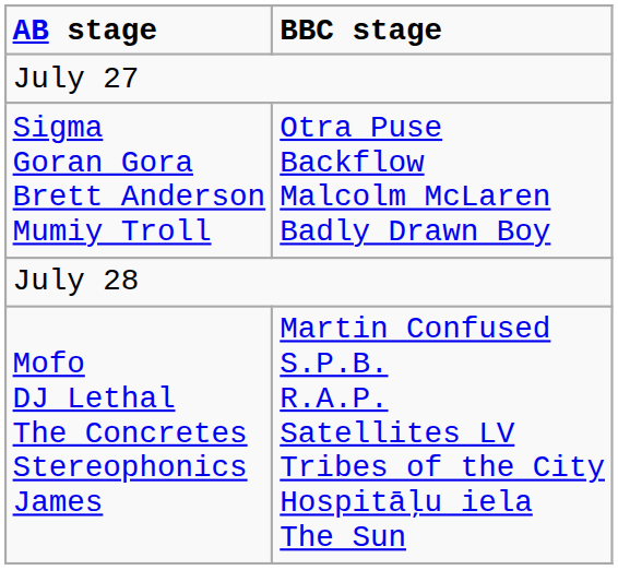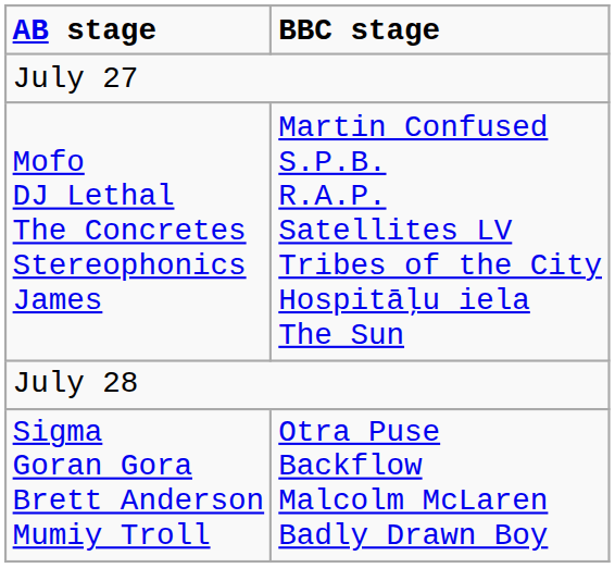rows swapped: Sigma Goran Gora Brett Anderson Mumiy Troll <-> Mofo DJ Lethal The Concretes Stereophonics James
